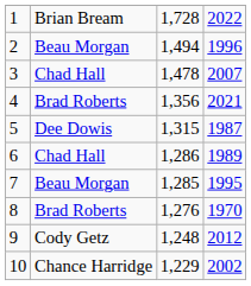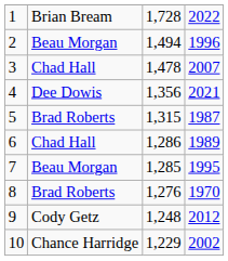4 | column 2: Brad Roberts -> Dee Dowis
5 | column 2: Dee Dowis -> Brad Roberts
